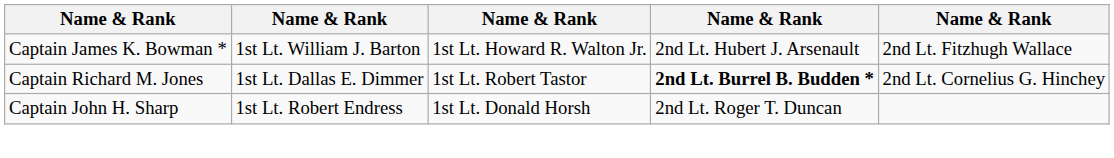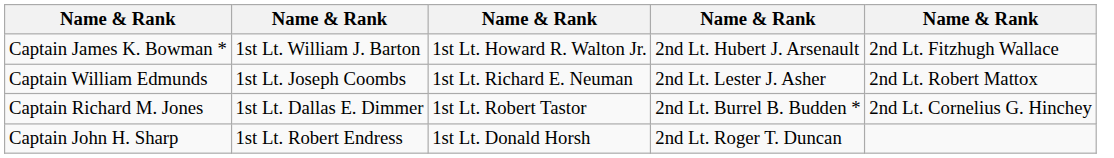+ row: Captain William Edmunds | 1st Lt. Joseph Coombs | 1st Lt. Richard E. Neuman | 2nd Lt. Lester J. Asher | 2nd Lt. Robert Mattox
Captain Richard M. Jones | column 4: bold -> normal
